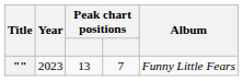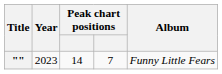"" | column 3: 13 -> 14
